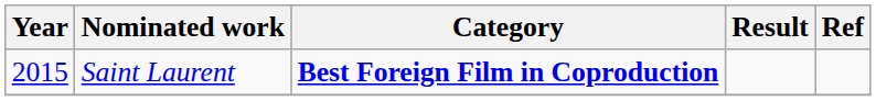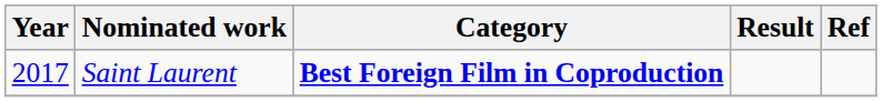Saint Laurent | Year: 2015 -> 2017
